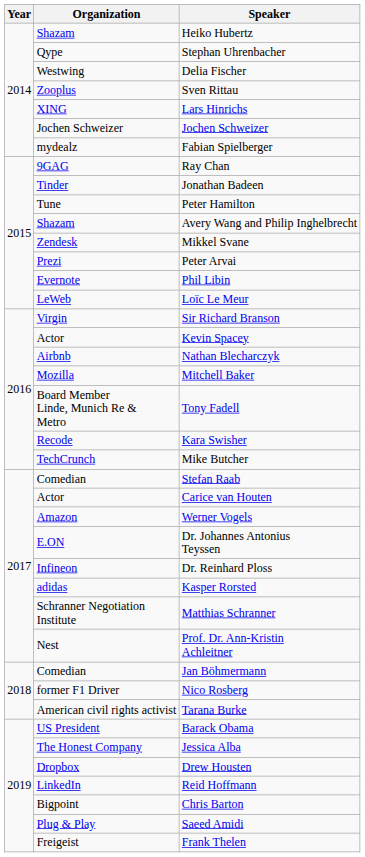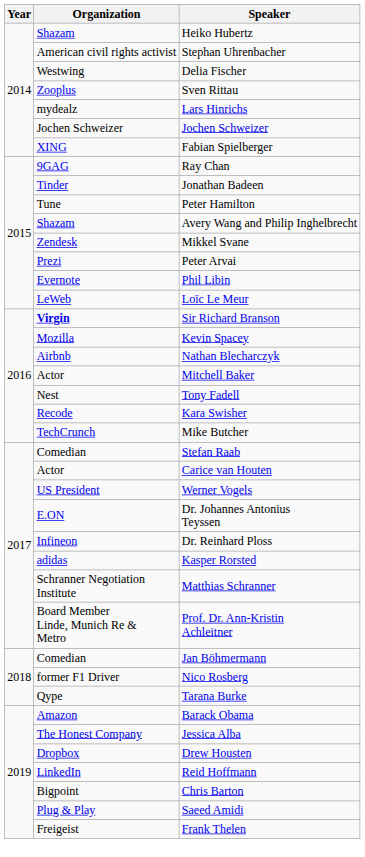Stephan Uhrenbacher | Organization: Qype -> American civil rights activist
Lars Hinrichs | Organization: XING -> mydealz
Fabian Spielberger | Organization: mydealz -> XING
Sir Richard Branson | Organization: normal -> bold
Kevin Spacey | Organization: Actor -> Mozilla
Mitchell Baker | Organization: Mozilla -> Actor
Tony Fadell | Organization: Board Member Linde, Munich Re & Metro -> Nest
Werner Vogels | Organization: Amazon -> US President
Prof. Dr. Ann-Kristin Achleitner | Organization: Nest -> Board Member Linde, Munich Re & Metro
Tarana Burke | Organization: American civil rights activist -> Qype
Barack Obama | Organization: US President -> Amazon
